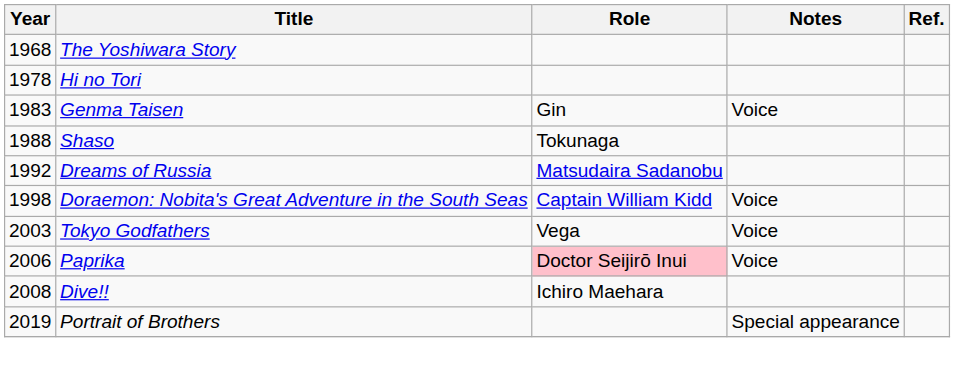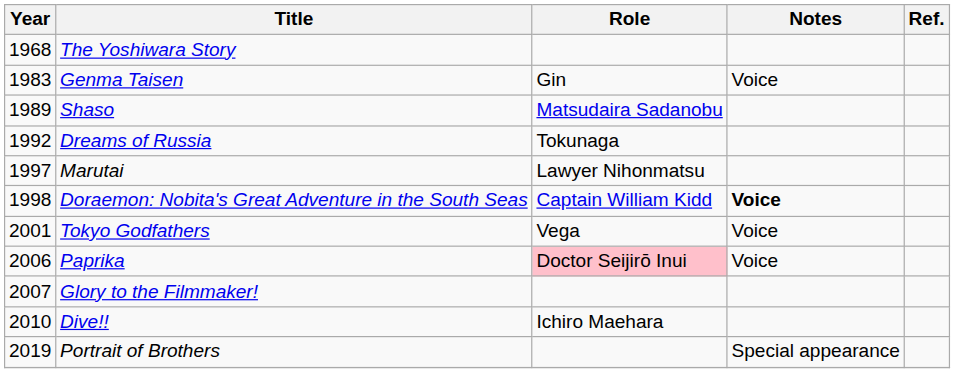- row: 1978 | Hi no Tori
Shaso | Year: 1988 -> 1989
Shaso | Role: Tokunaga -> Matsudaira Sadanobu
Dreams of Russia | Role: Matsudaira Sadanobu -> Tokunaga
+ row: 1997 | Marutai | Lawyer Nihonmatsu
Doraemon: Nobita's Great Adventure in the South Seas | Notes: normal -> bold
Tokyo Godfathers | Year: 2003 -> 2001
+ row: 2007 | Glory to the Filmmaker!
Dive!! | Year: 2008 -> 2010
